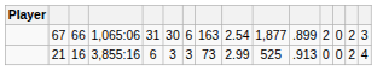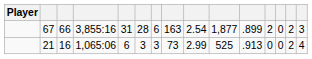67 | column 4: 1,065:06 -> 3,855:16
67 | column 6: 30 -> 28
21 | column 4: 3,855:16 -> 1,065:06
